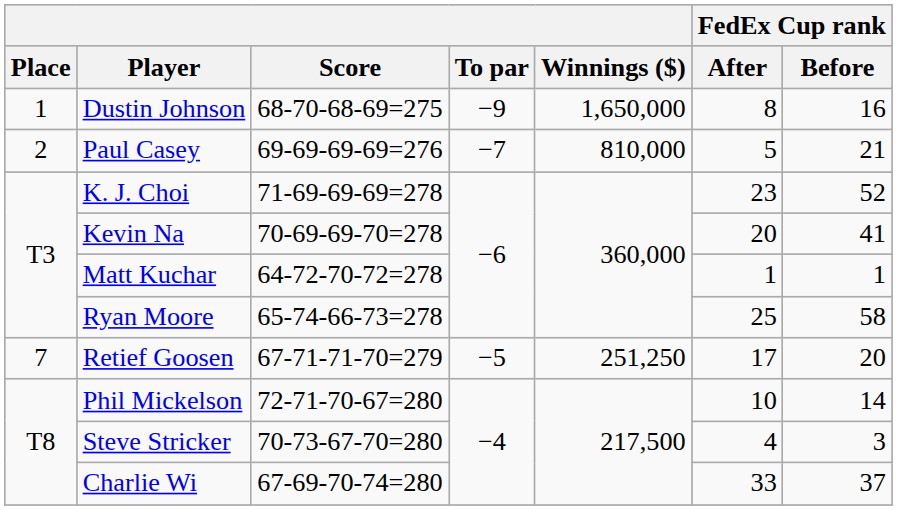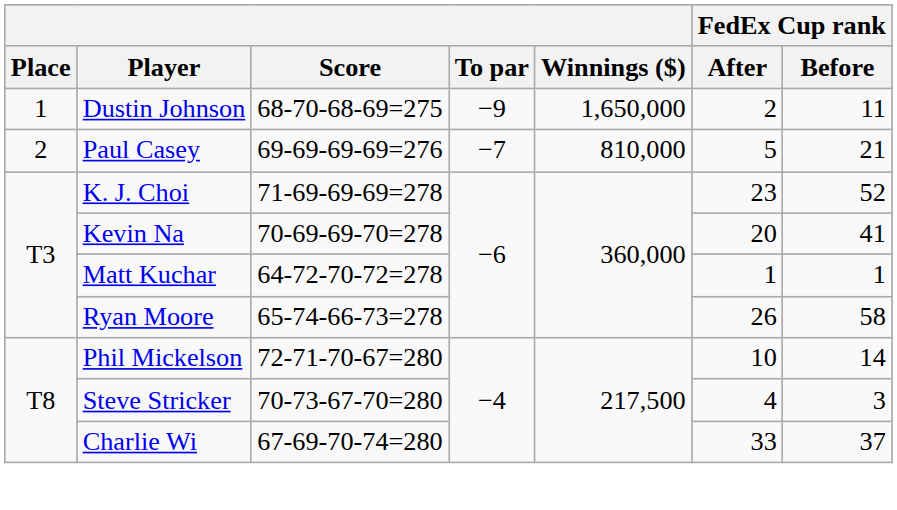Dustin Johnson | FedEx Cup rank / After: 8 -> 2
Dustin Johnson | FedEx Cup rank / Before: 16 -> 11
Ryan Moore | FedEx Cup rank / After: 25 -> 26
- row: 7 | Retief Goosen | 67-71-71-70=279 | −5 | 251,250 | 17 | 20
